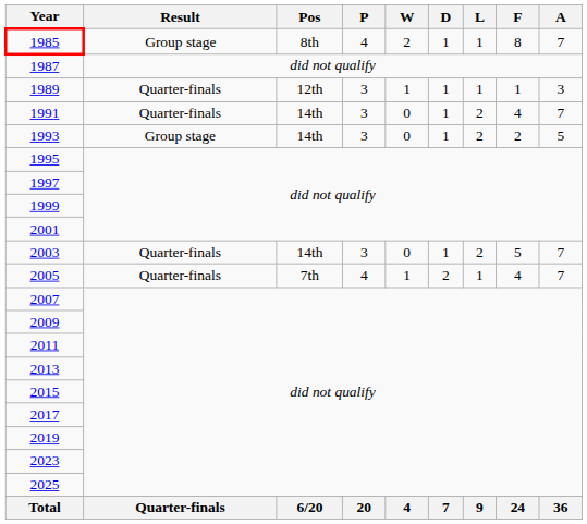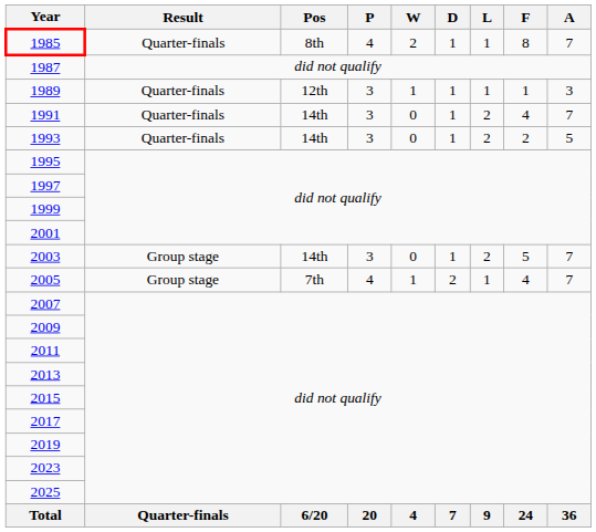1985 | Result: Group stage -> Quarter-finals
1993 | Result: Group stage -> Quarter-finals
2003 | Result: Quarter-finals -> Group stage
2005 | Result: Quarter-finals -> Group stage
